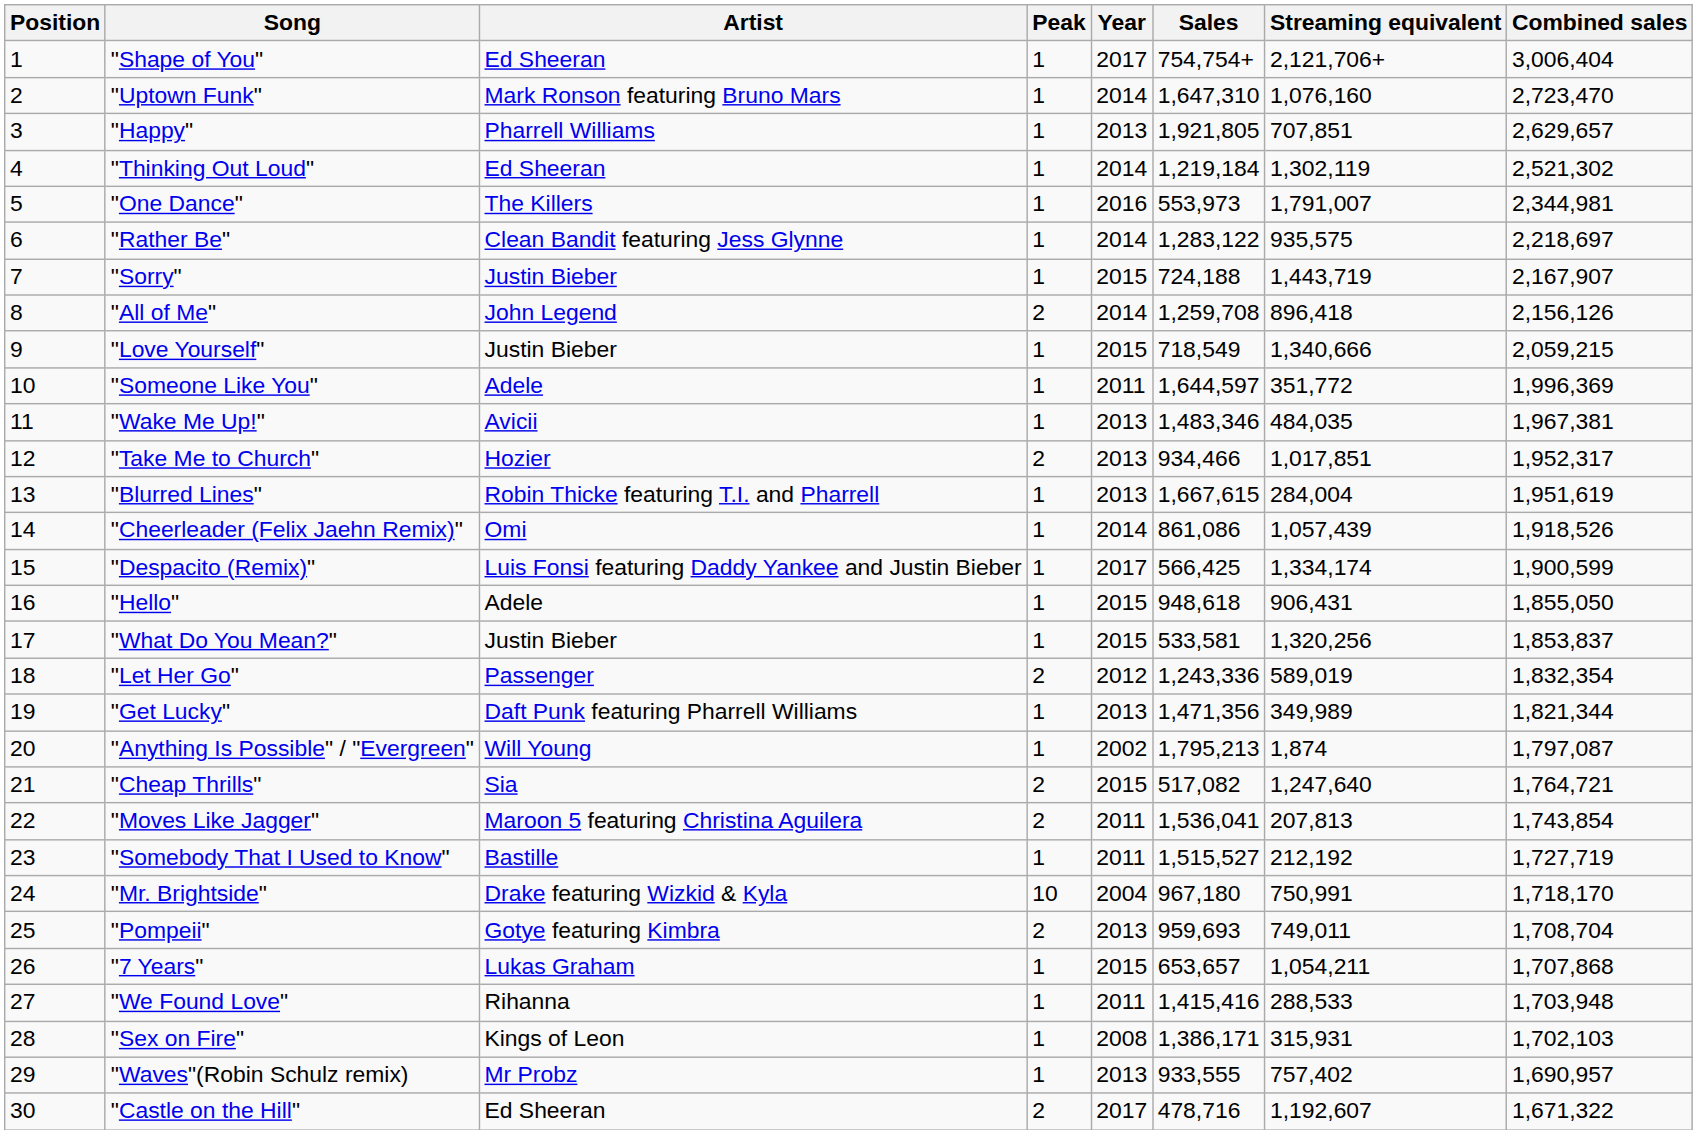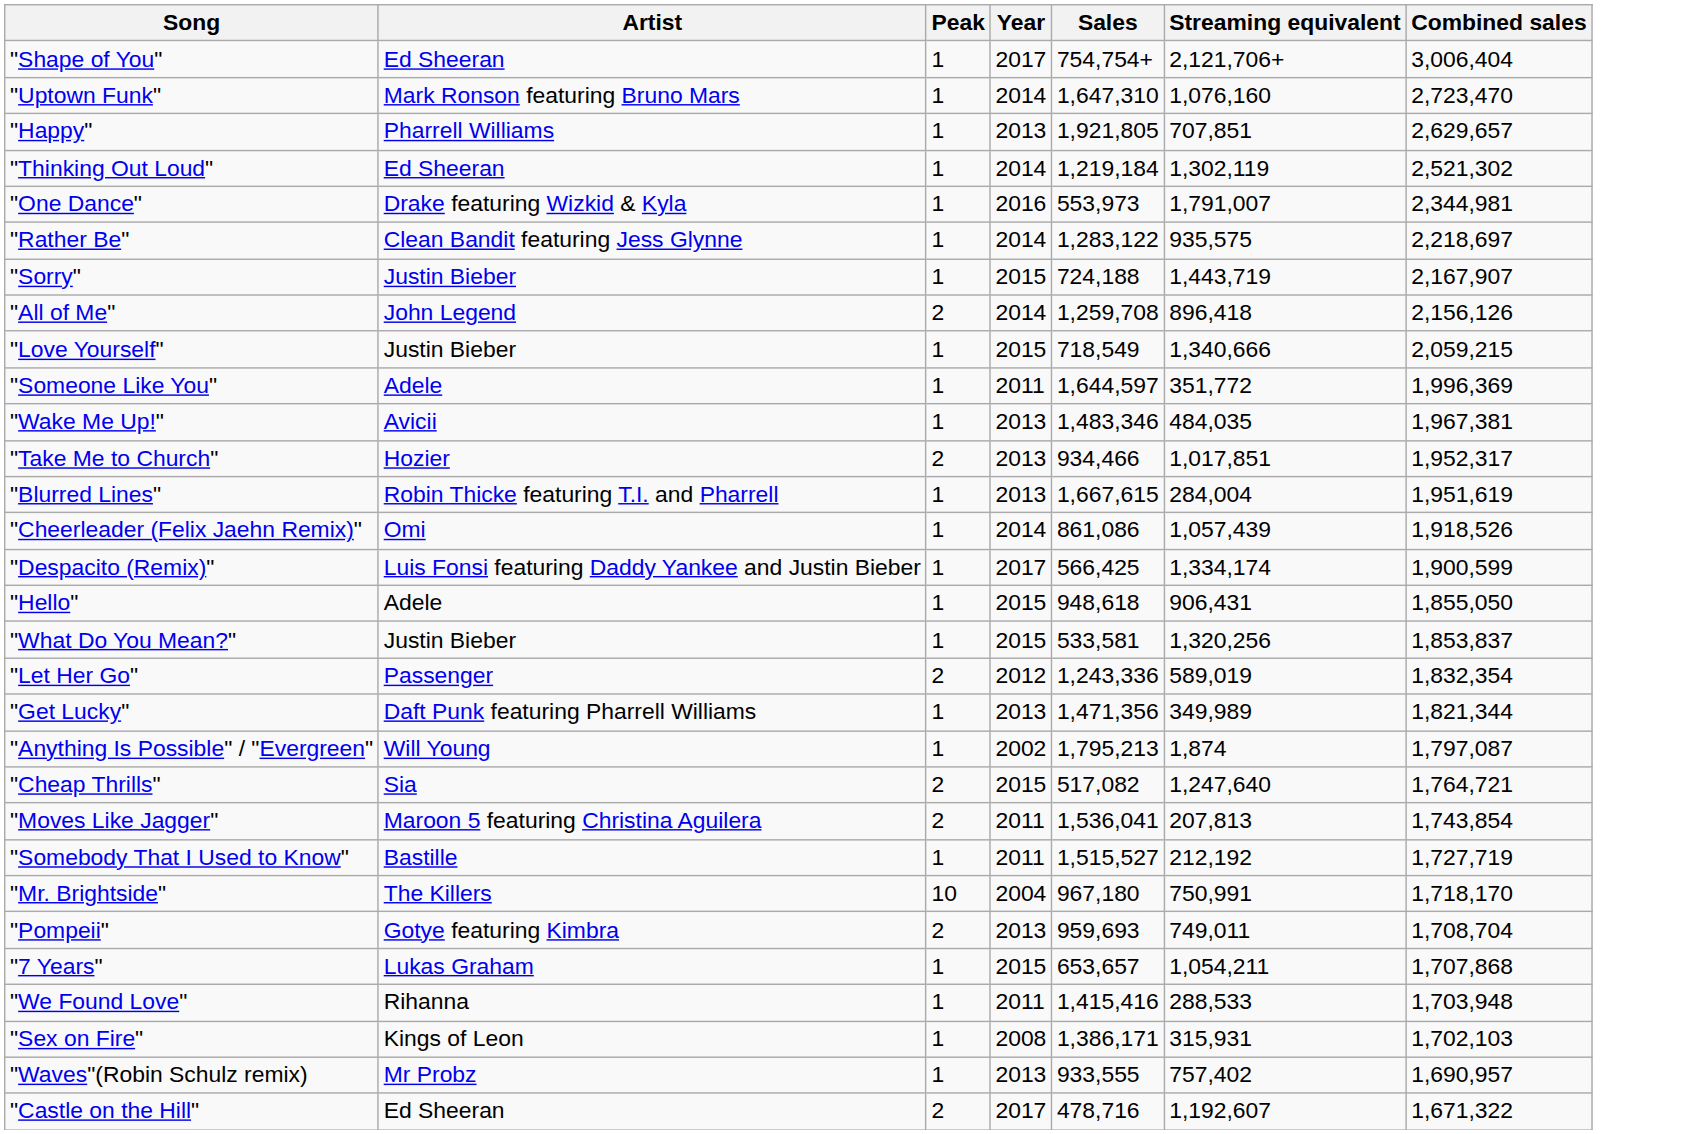- column: Position | 1 | 2 | 3 | 4 | 5 | 6 | 7 | 8 | 9 | 10 | 11 | 12 | 13 | 14 | 15 | 16 | 17 | 18 | 19 | 20 | 21 | 22 | 23 | 24 | 25 | 26 | 27 | 28 | 29 | 30
"One Dance" | Artist: The Killers -> Drake featuring Wizkid & Kyla
"Mr. Brightside" | Artist: Drake featuring Wizkid & Kyla -> The Killers
